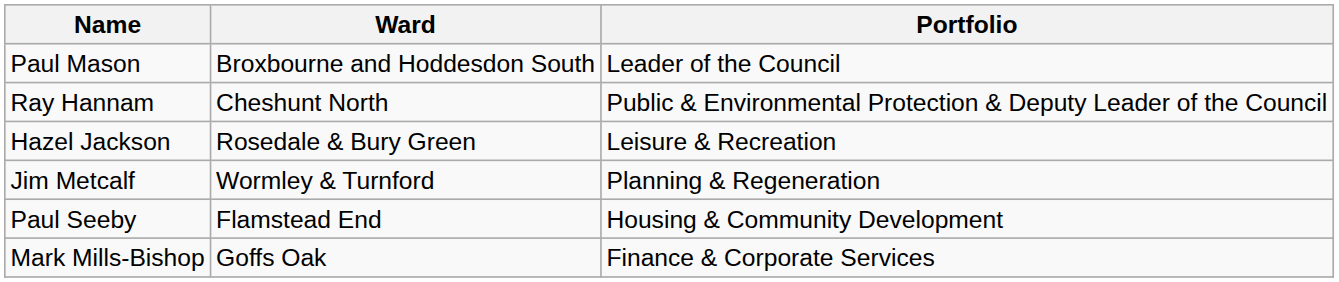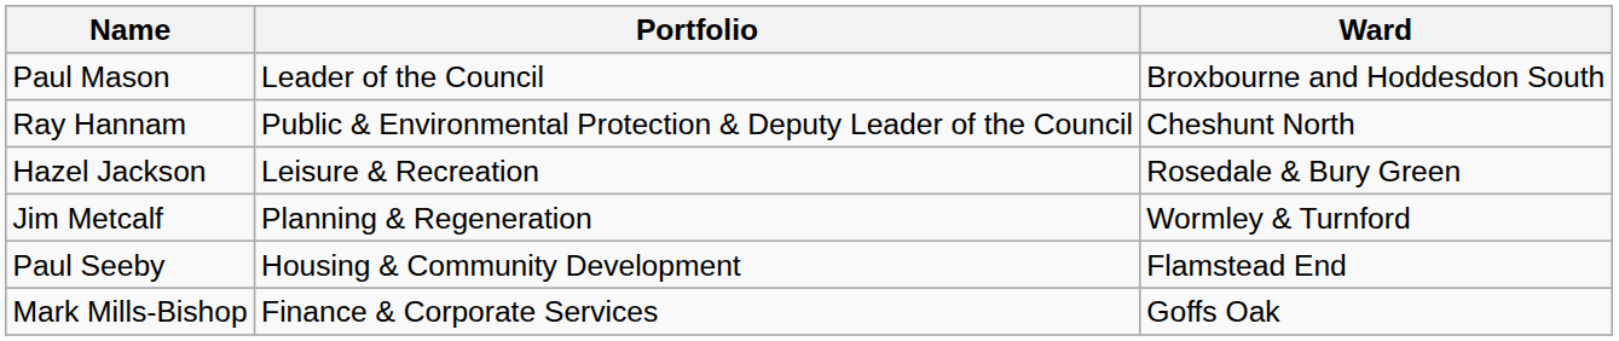columns swapped: Portfolio <-> Ward
